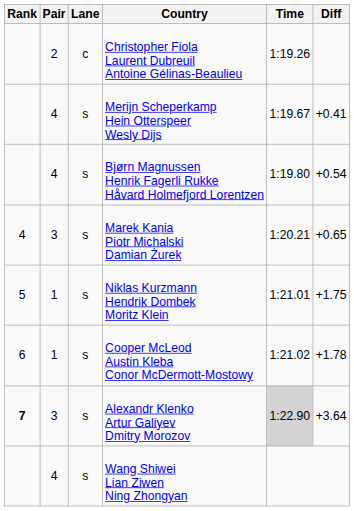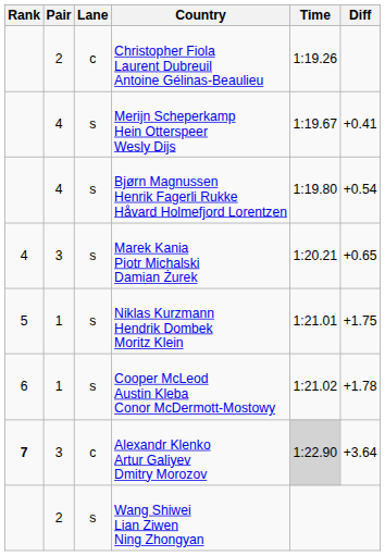Alexandr Klenko Artur Galiyev Dmitry Morozov | Lane: s -> c
Wang Shiwei Lian Ziwen Ning Zhongyan | Pair: 4 -> 2
